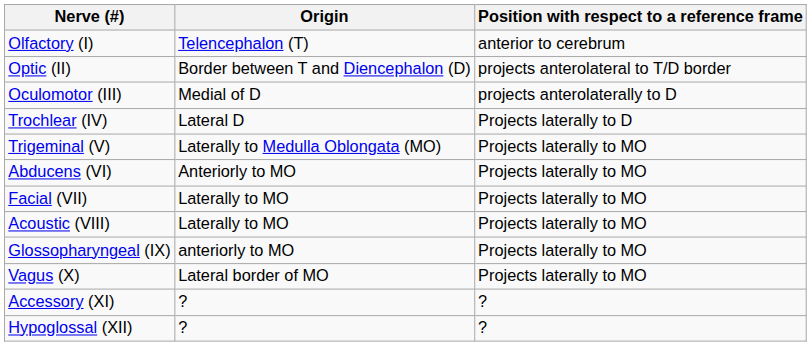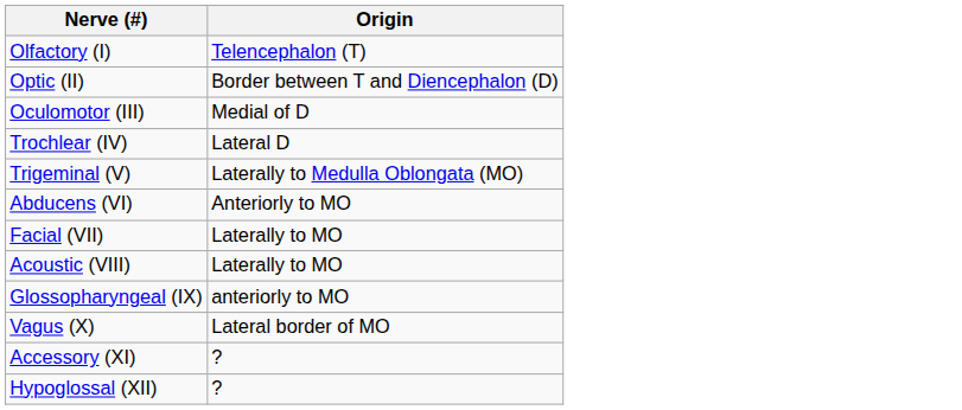- column: Position with respect to a reference frame | anterior to cerebrum | projects anterolateral to T/D border | projects anterolaterally to D | Projects laterally to D | Projects laterally to MO | Projects laterally to MO | Projects laterally to MO | Projects laterally to MO | Projects laterally to MO | Projects laterally to MO | ? | ?
